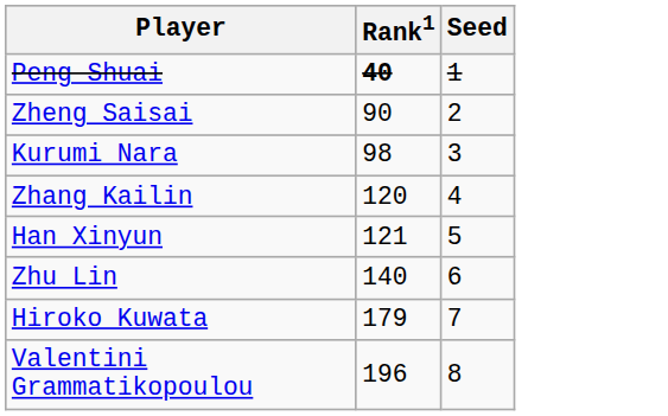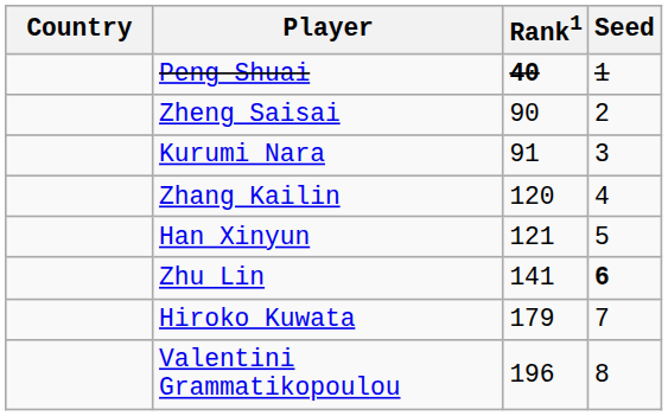+ column: Country
Kurumi Nara | Rank1: 98 -> 91
Zhu Lin | Rank1: 140 -> 141
Zhu Lin | Seed: normal -> bold
